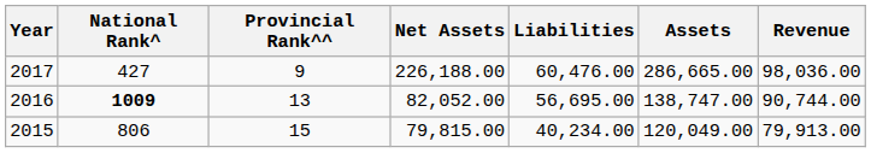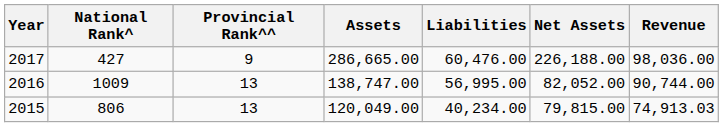columns swapped: Assets <-> Net Assets
2016 | National Rank^: bold -> normal
2016 | Liabilities: 56,695.00 -> 56,995.00
2015 | Provincial Rank^^: 15 -> 13
2015 | Revenue: 79,913.00 -> 74,913.03
